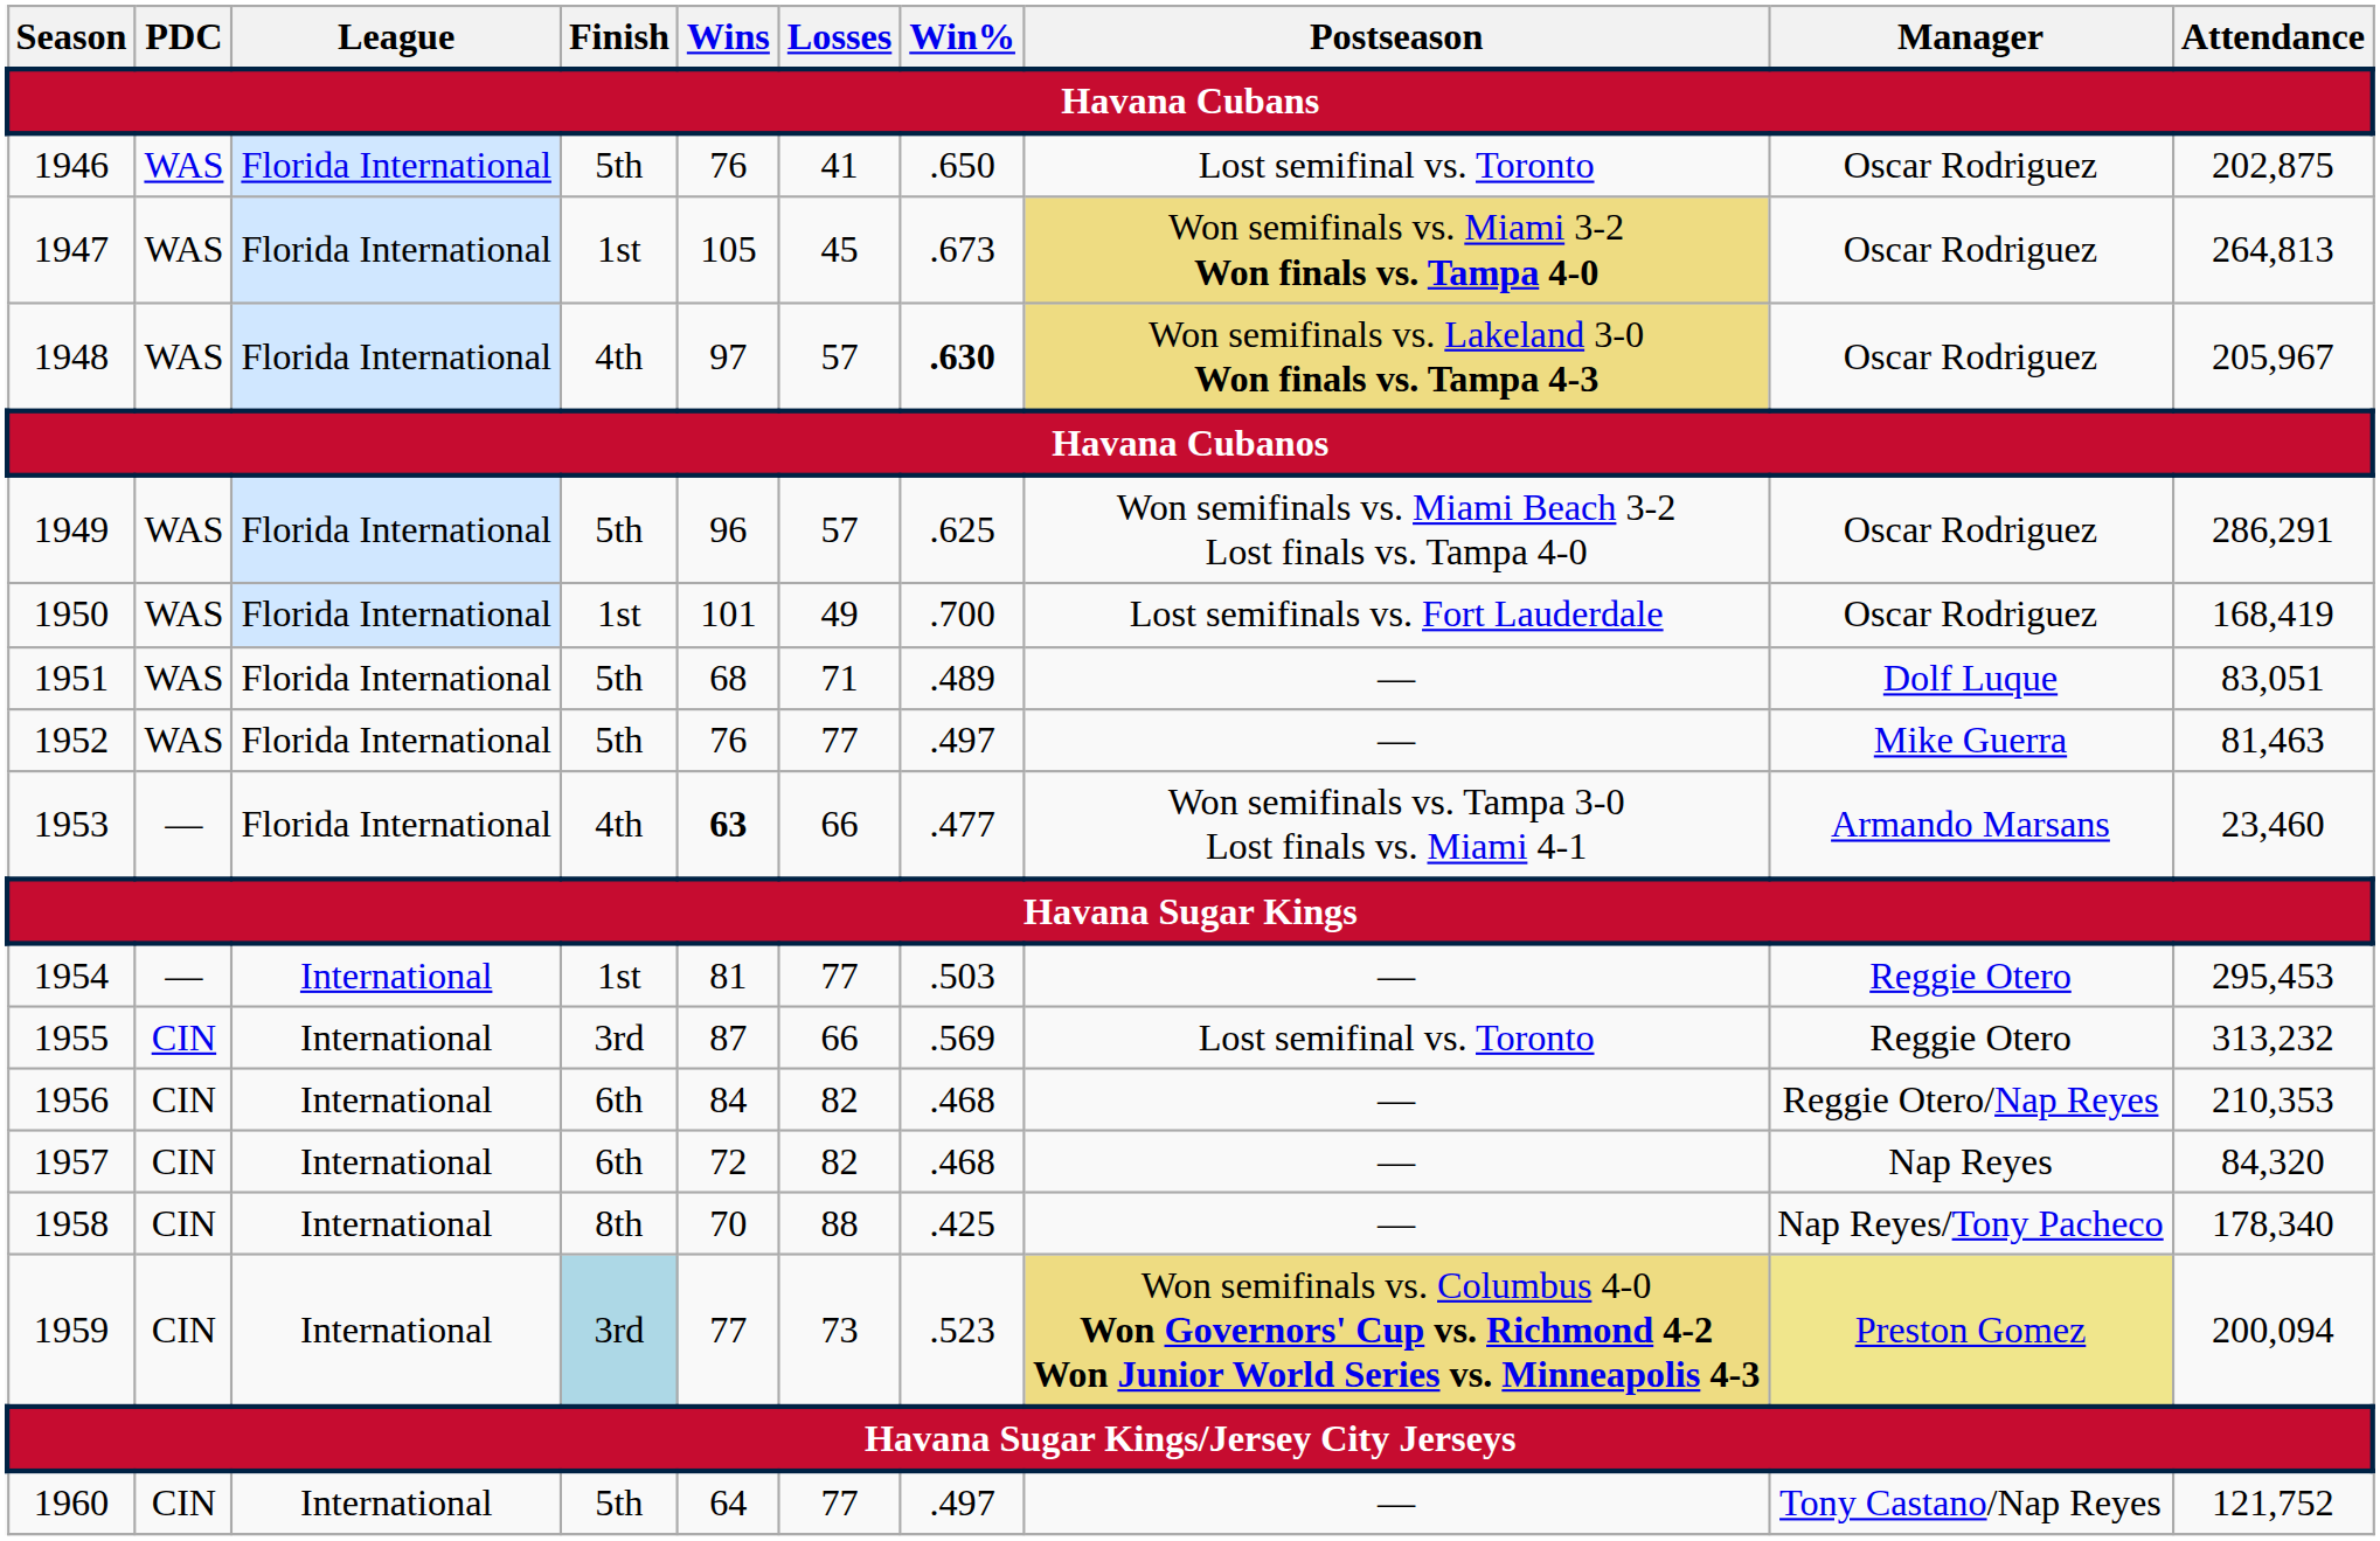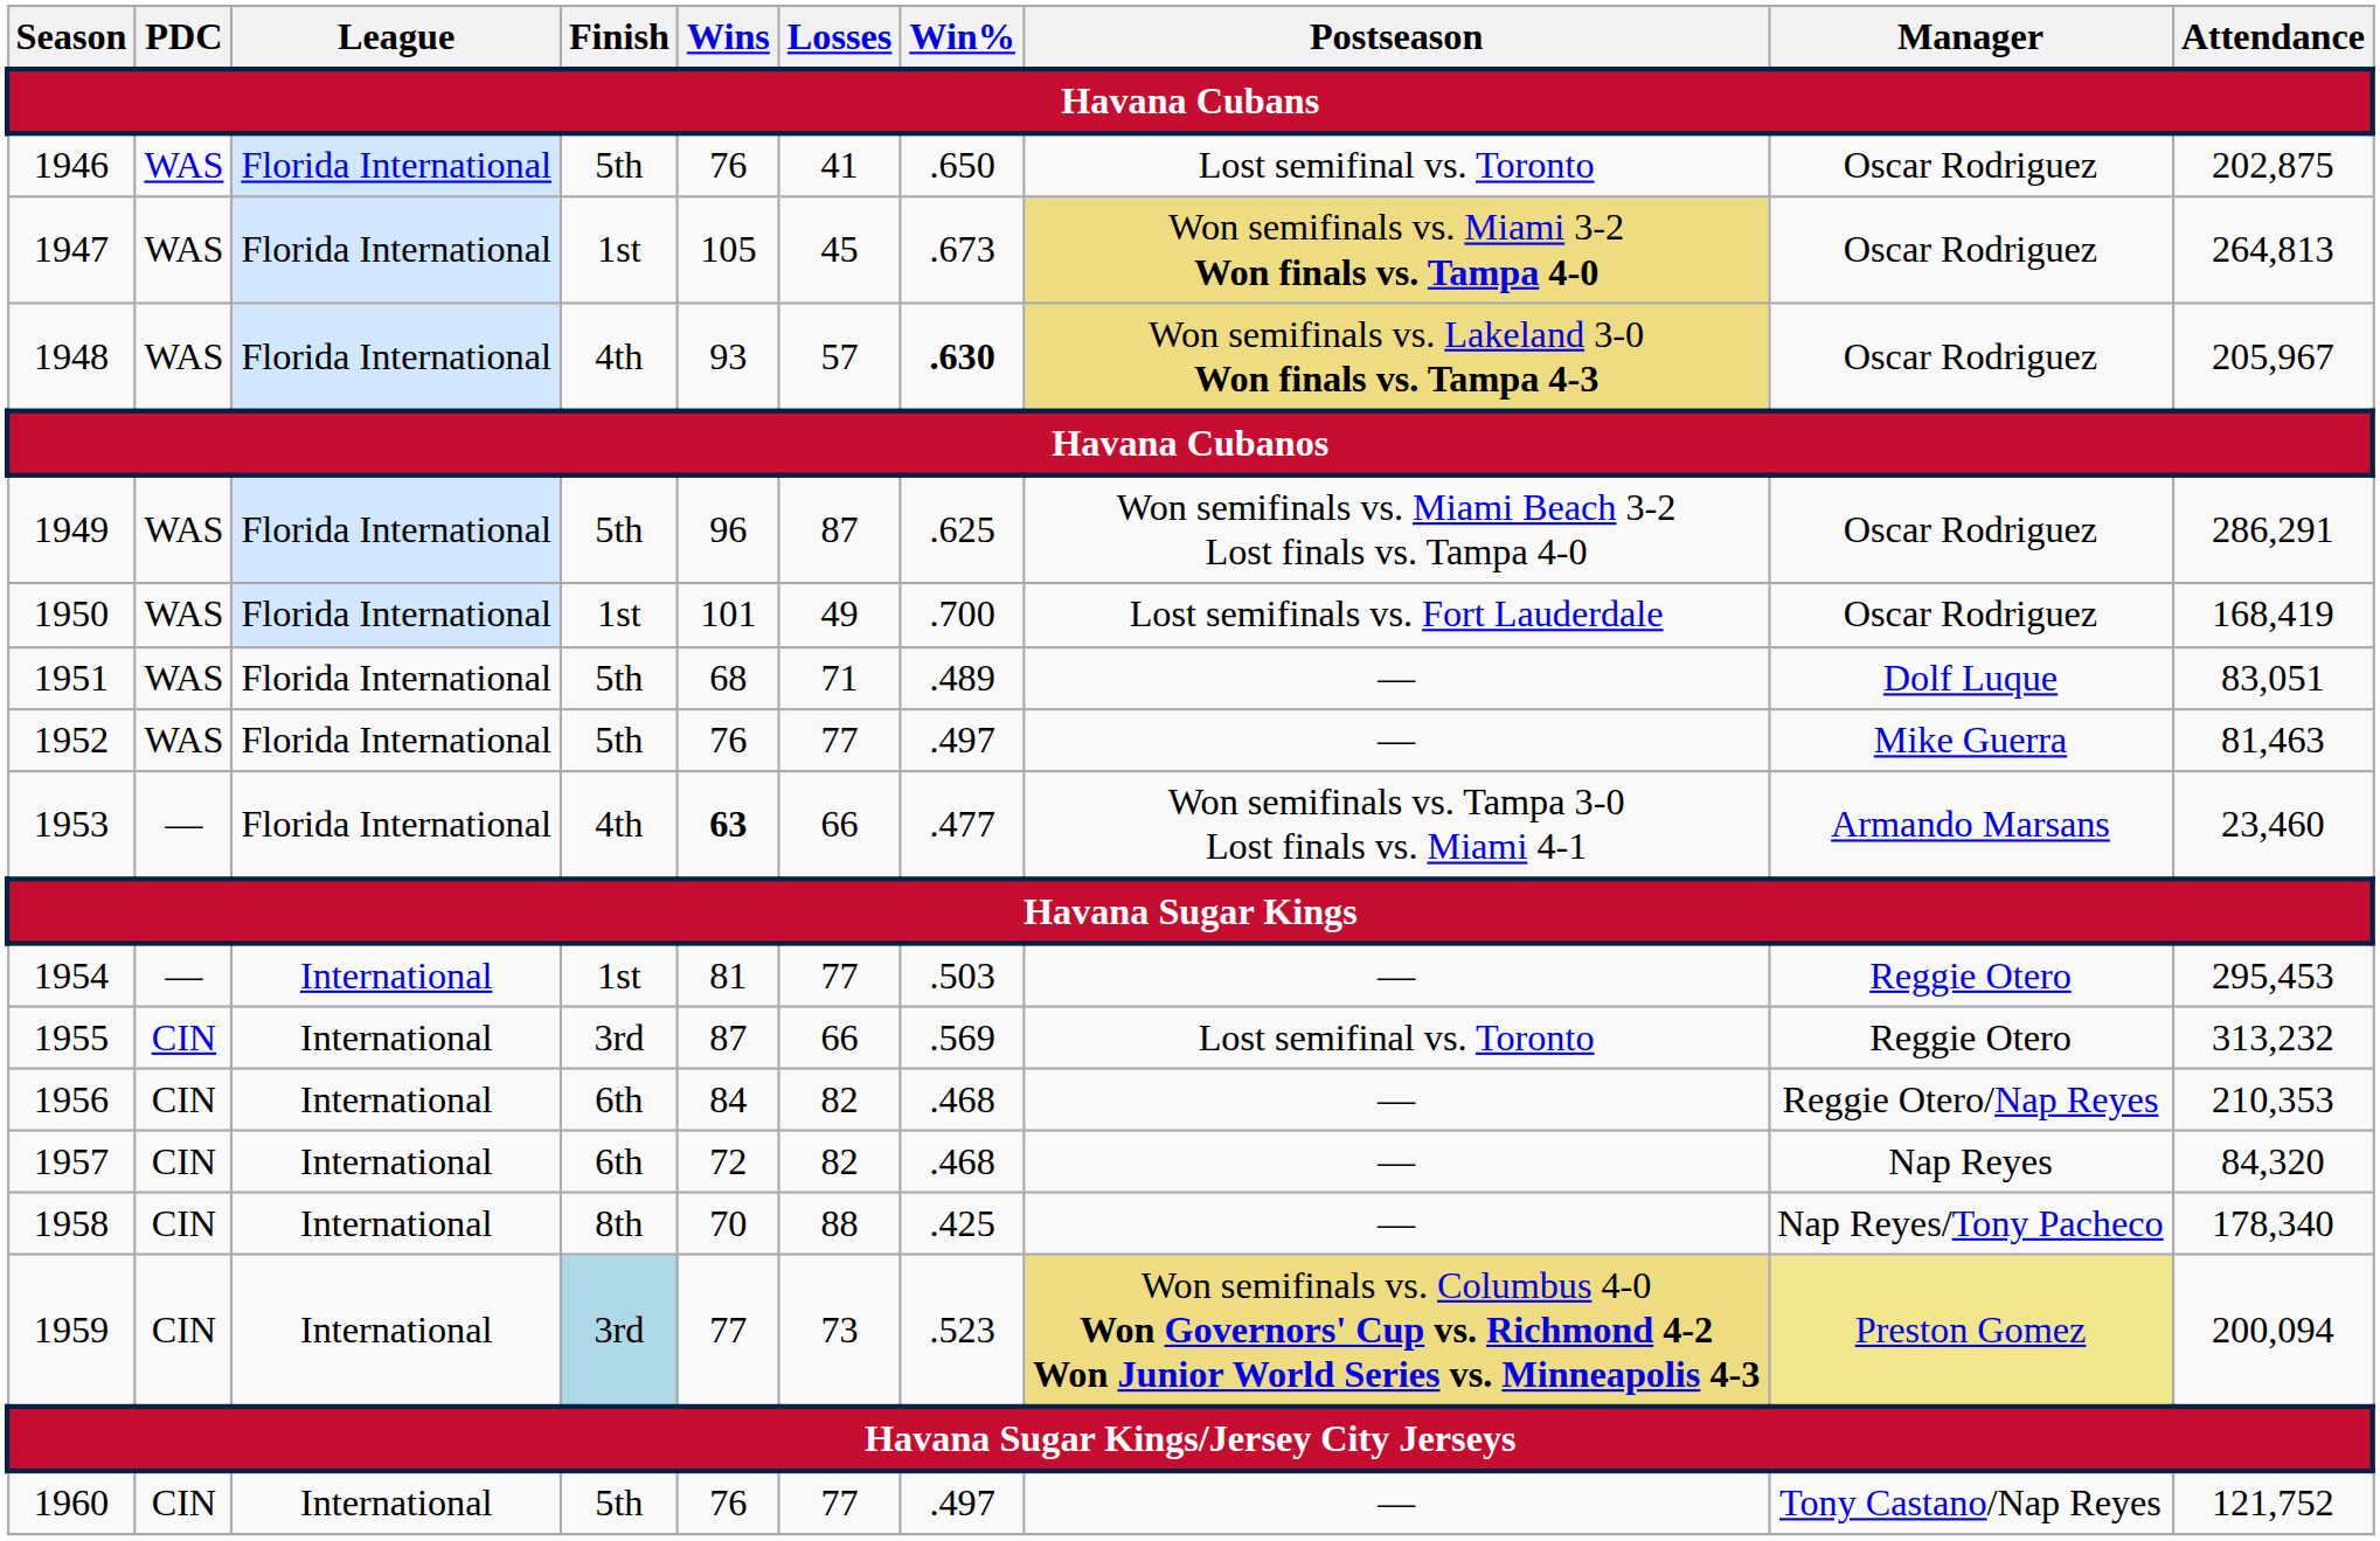1948 | Wins: 97 -> 93
1949 | Losses: 57 -> 87
1960 | Wins: 64 -> 76
